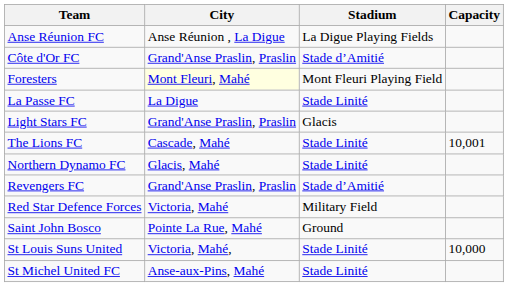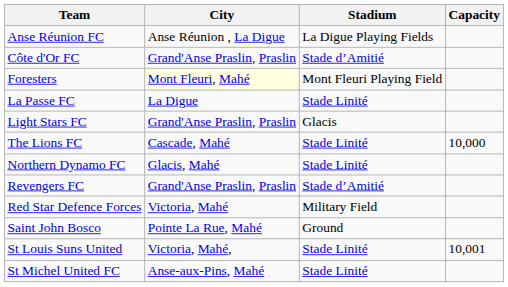The Lions FC | Capacity: 10,001 -> 10,000
St Louis Suns United | Capacity: 10,000 -> 10,001
